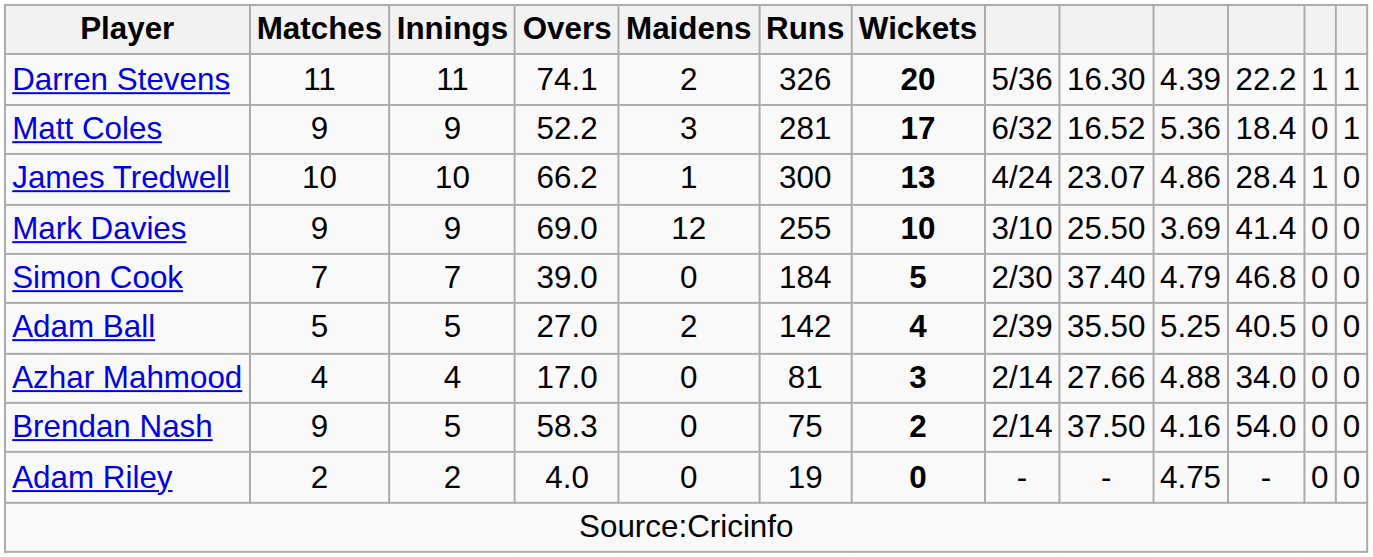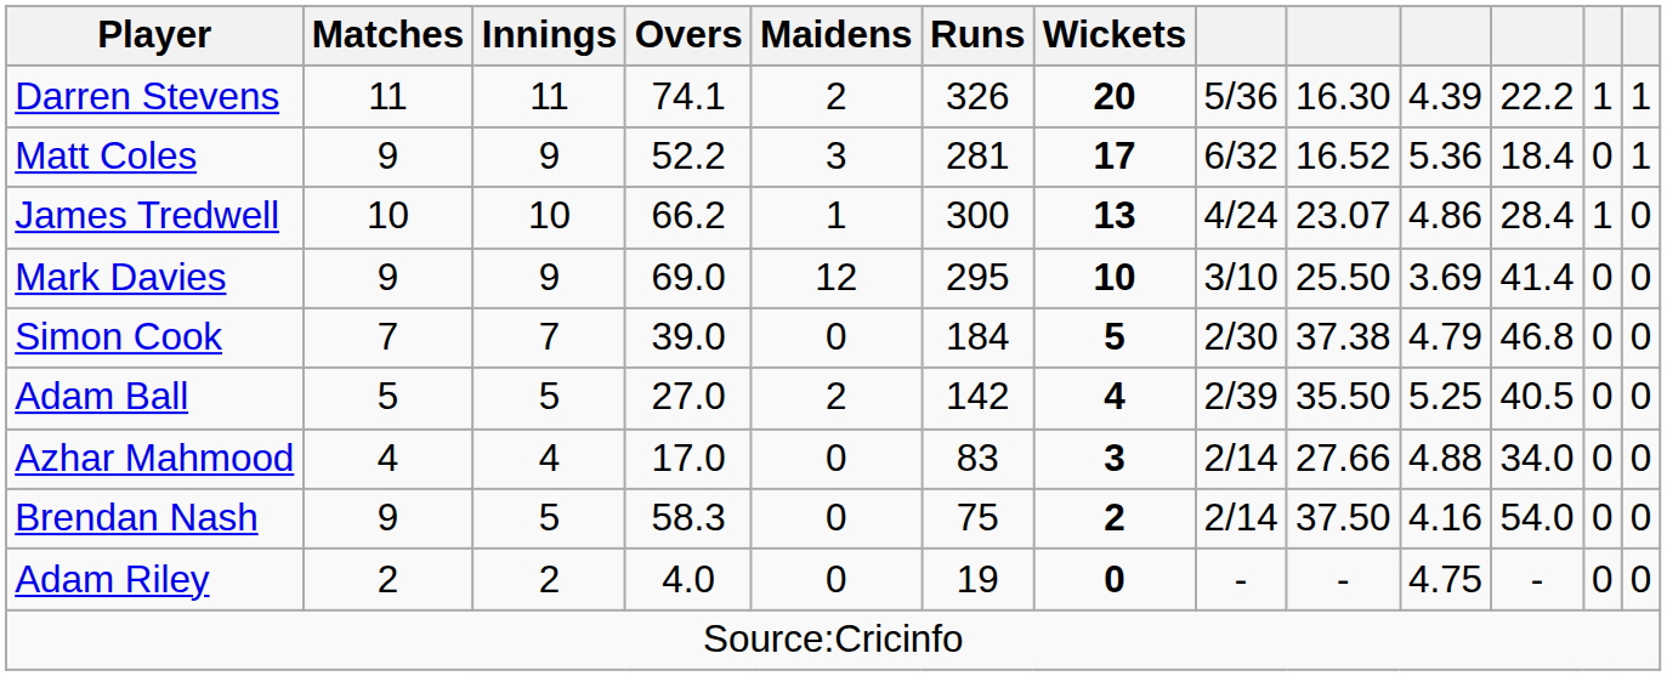Mark Davies | Runs: 255 -> 295
Simon Cook | column 9: 37.40 -> 37.38
Azhar Mahmood | Runs: 81 -> 83
